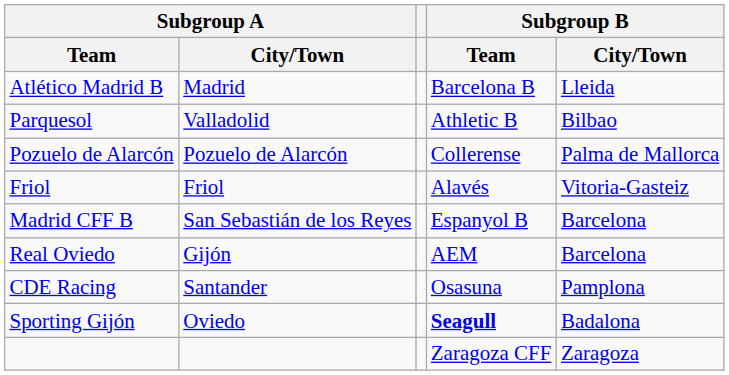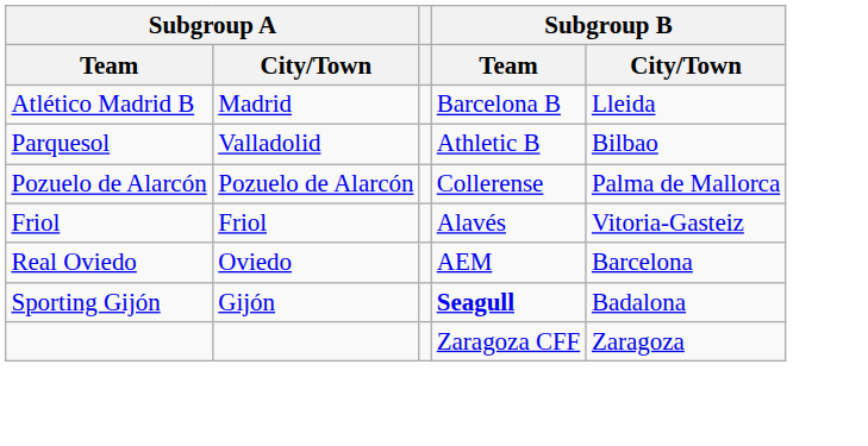- row: Madrid CFF B | San Sebastián de los Reyes | Espanyol B | Barcelona
Real Oviedo | Subgroup A / City/Town: Gijón -> Oviedo
- row: CDE Racing | Santander | Osasuna | Pamplona
Sporting Gijón | Subgroup A / City/Town: Oviedo -> Gijón
